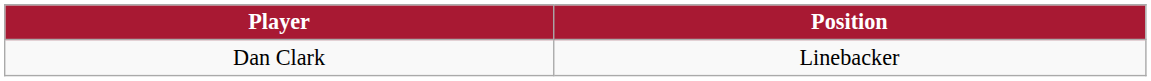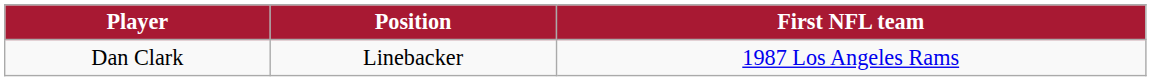+ column: First NFL team | 1987 Los Angeles Rams
